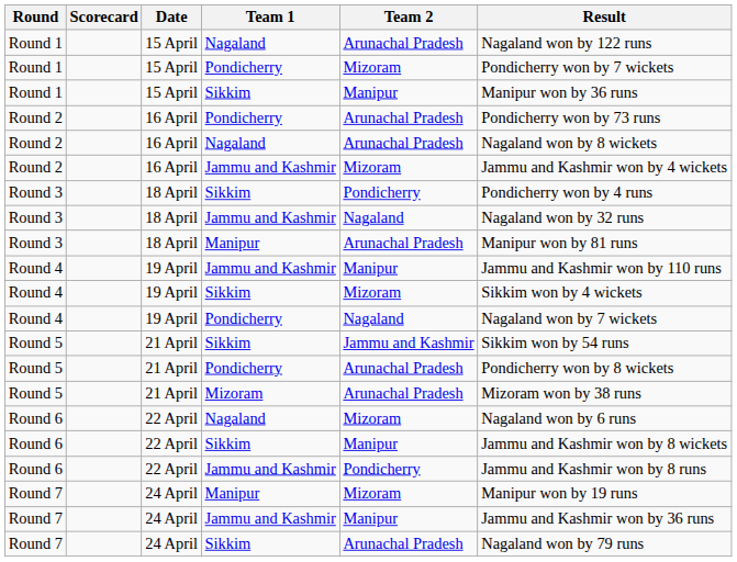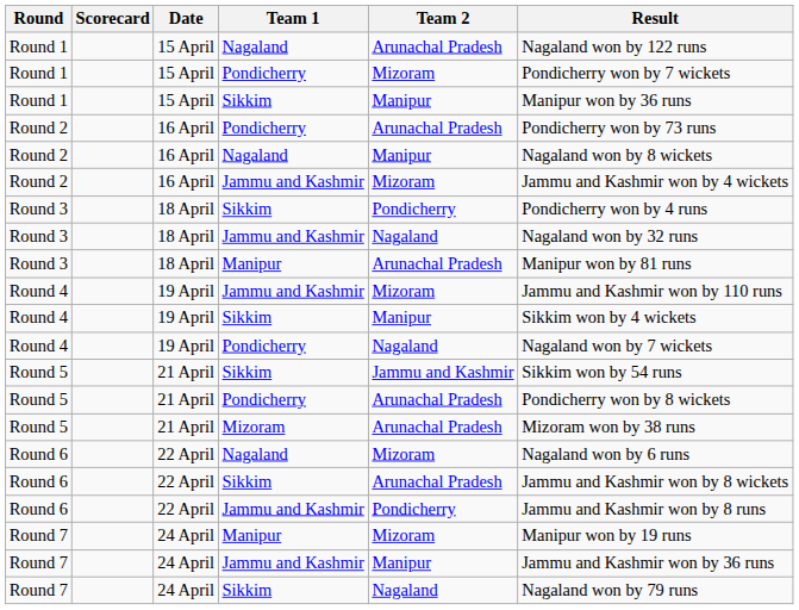Round 2 / Nagaland | Team 2: Arunachal Pradesh -> Manipur
Round 4 / Jammu and Kashmir | Team 2: Manipur -> Mizoram
Round 4 / Sikkim | Team 2: Mizoram -> Manipur
Round 6 / Sikkim | Team 2: Manipur -> Arunachal Pradesh
Round 7 / Sikkim | Team 2: Arunachal Pradesh -> Nagaland
